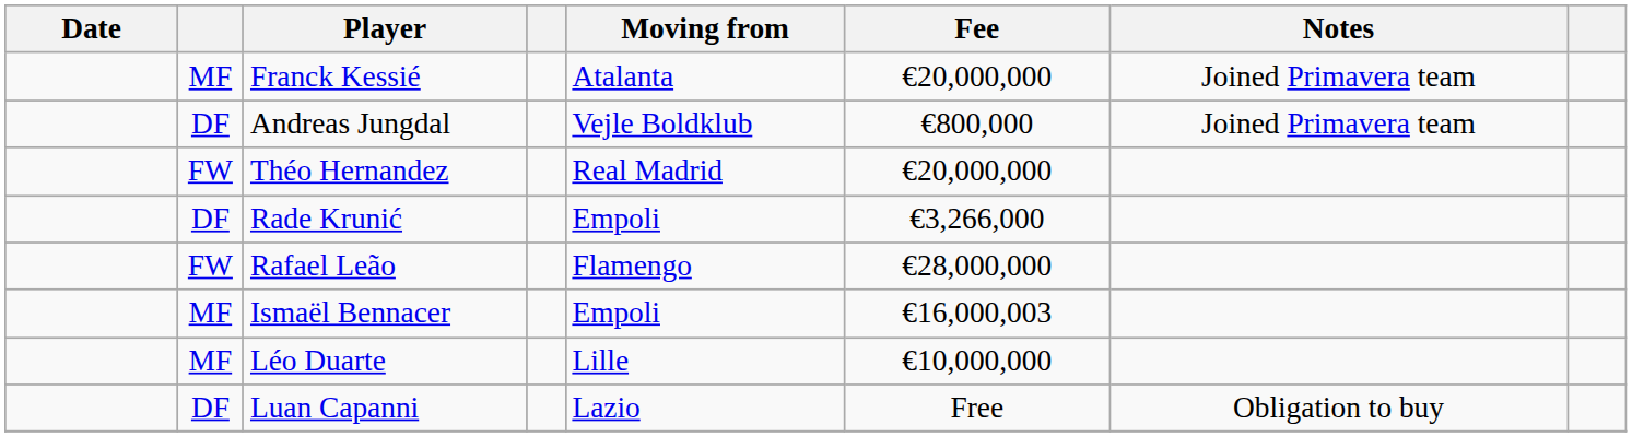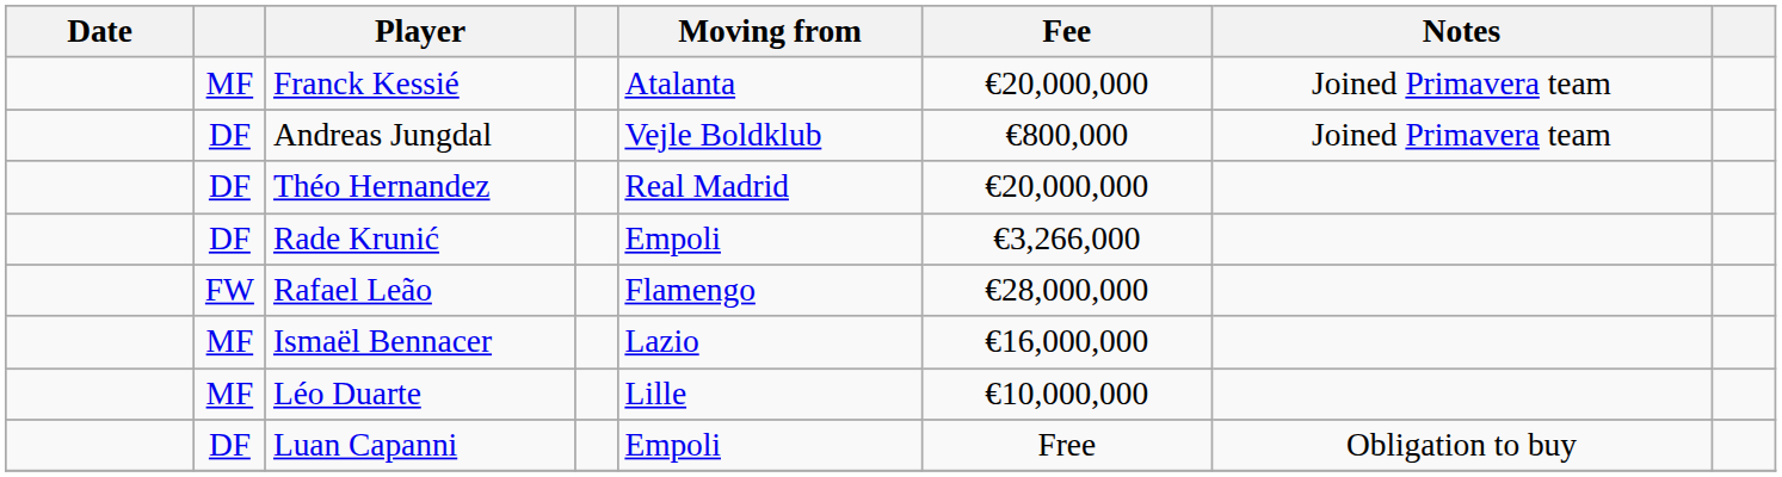Théo Hernandez | column 2: FW -> DF
Ismaël Bennacer | Moving from: Empoli -> Lazio
Ismaël Bennacer | Fee: €16,000,003 -> €16,000,000
Luan Capanni | Moving from: Lazio -> Empoli
